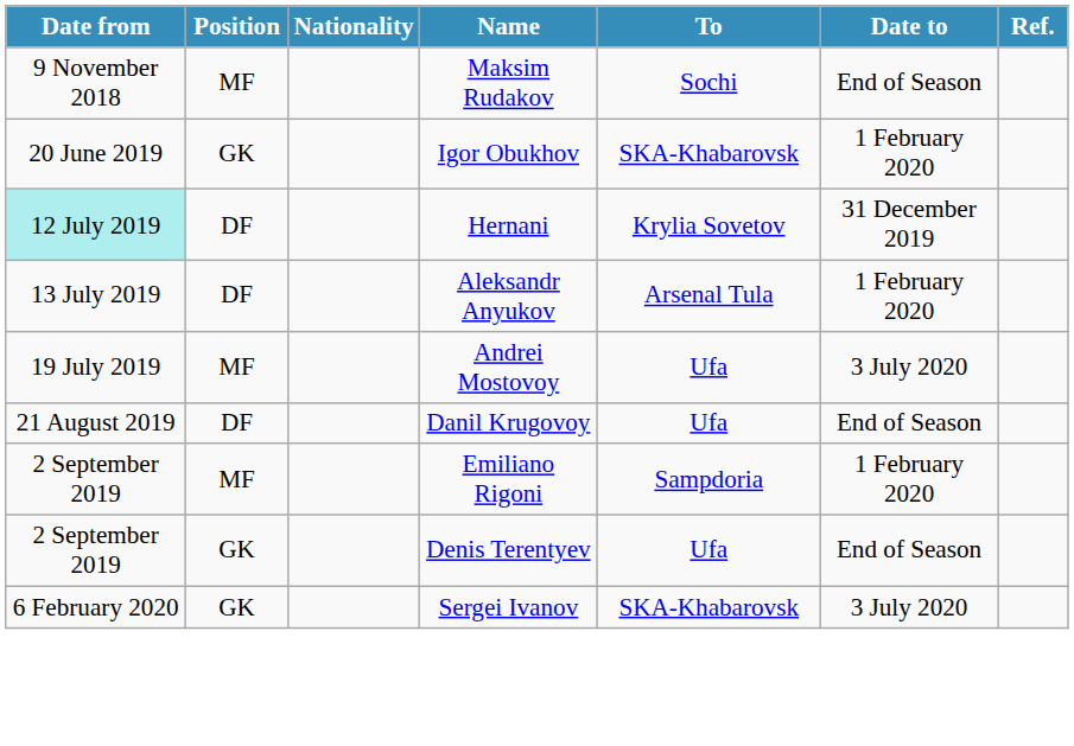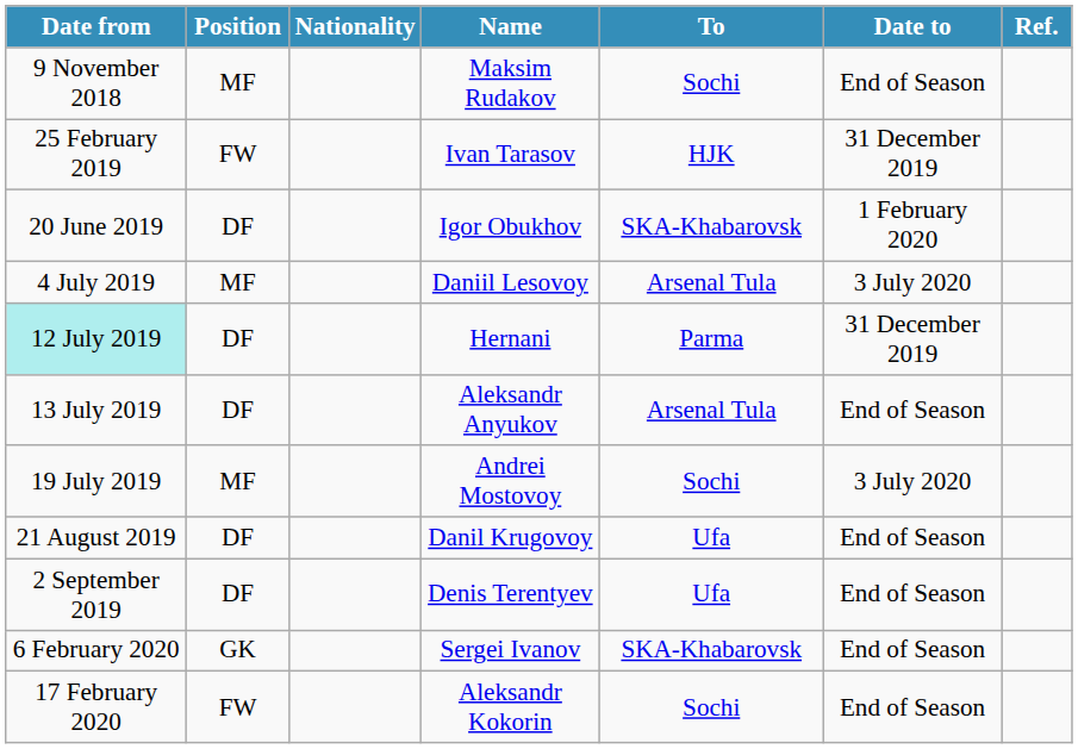+ row: 25 February 2019 | FW | Ivan Tarasov | HJK | 31 December 2019
Igor Obukhov | Position: GK -> DF
+ row: 4 July 2019 | MF | Daniil Lesovoy | Arsenal Tula | 3 July 2020
Hernani | To: Krylia Sovetov -> Parma
Aleksandr Anyukov | Date to: 1 February 2020 -> End of Season
Andrei Mostovoy | To: Ufa -> Sochi
- row: 2 September 2019 | MF | Emiliano Rigoni | Sampdoria | 1 February 2020
Denis Terentyev | Position: GK -> DF
Sergei Ivanov | Date to: 3 July 2020 -> End of Season
+ row: 17 February 2020 | FW | Aleksandr Kokorin | Sochi | End of Season
